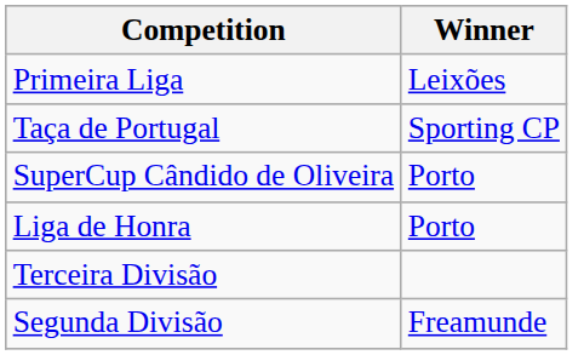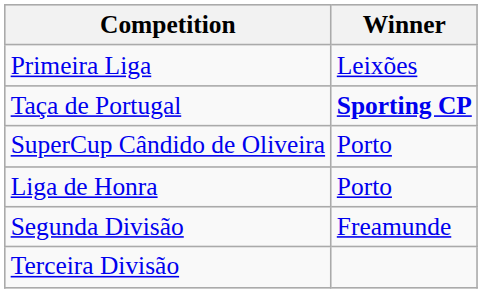Taça de Portugal | Winner: normal -> bold
rows swapped: Segunda Divisão <-> Terceira Divisão
